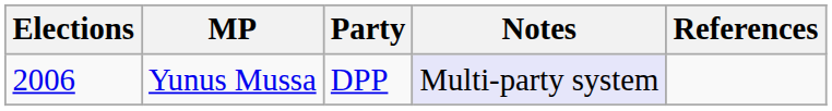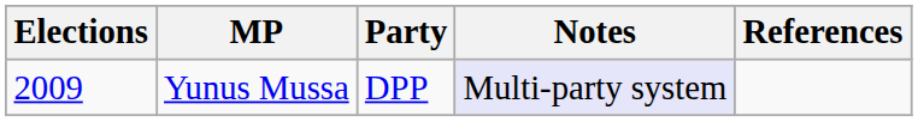Yunus Mussa | Elections: 2006 -> 2009
